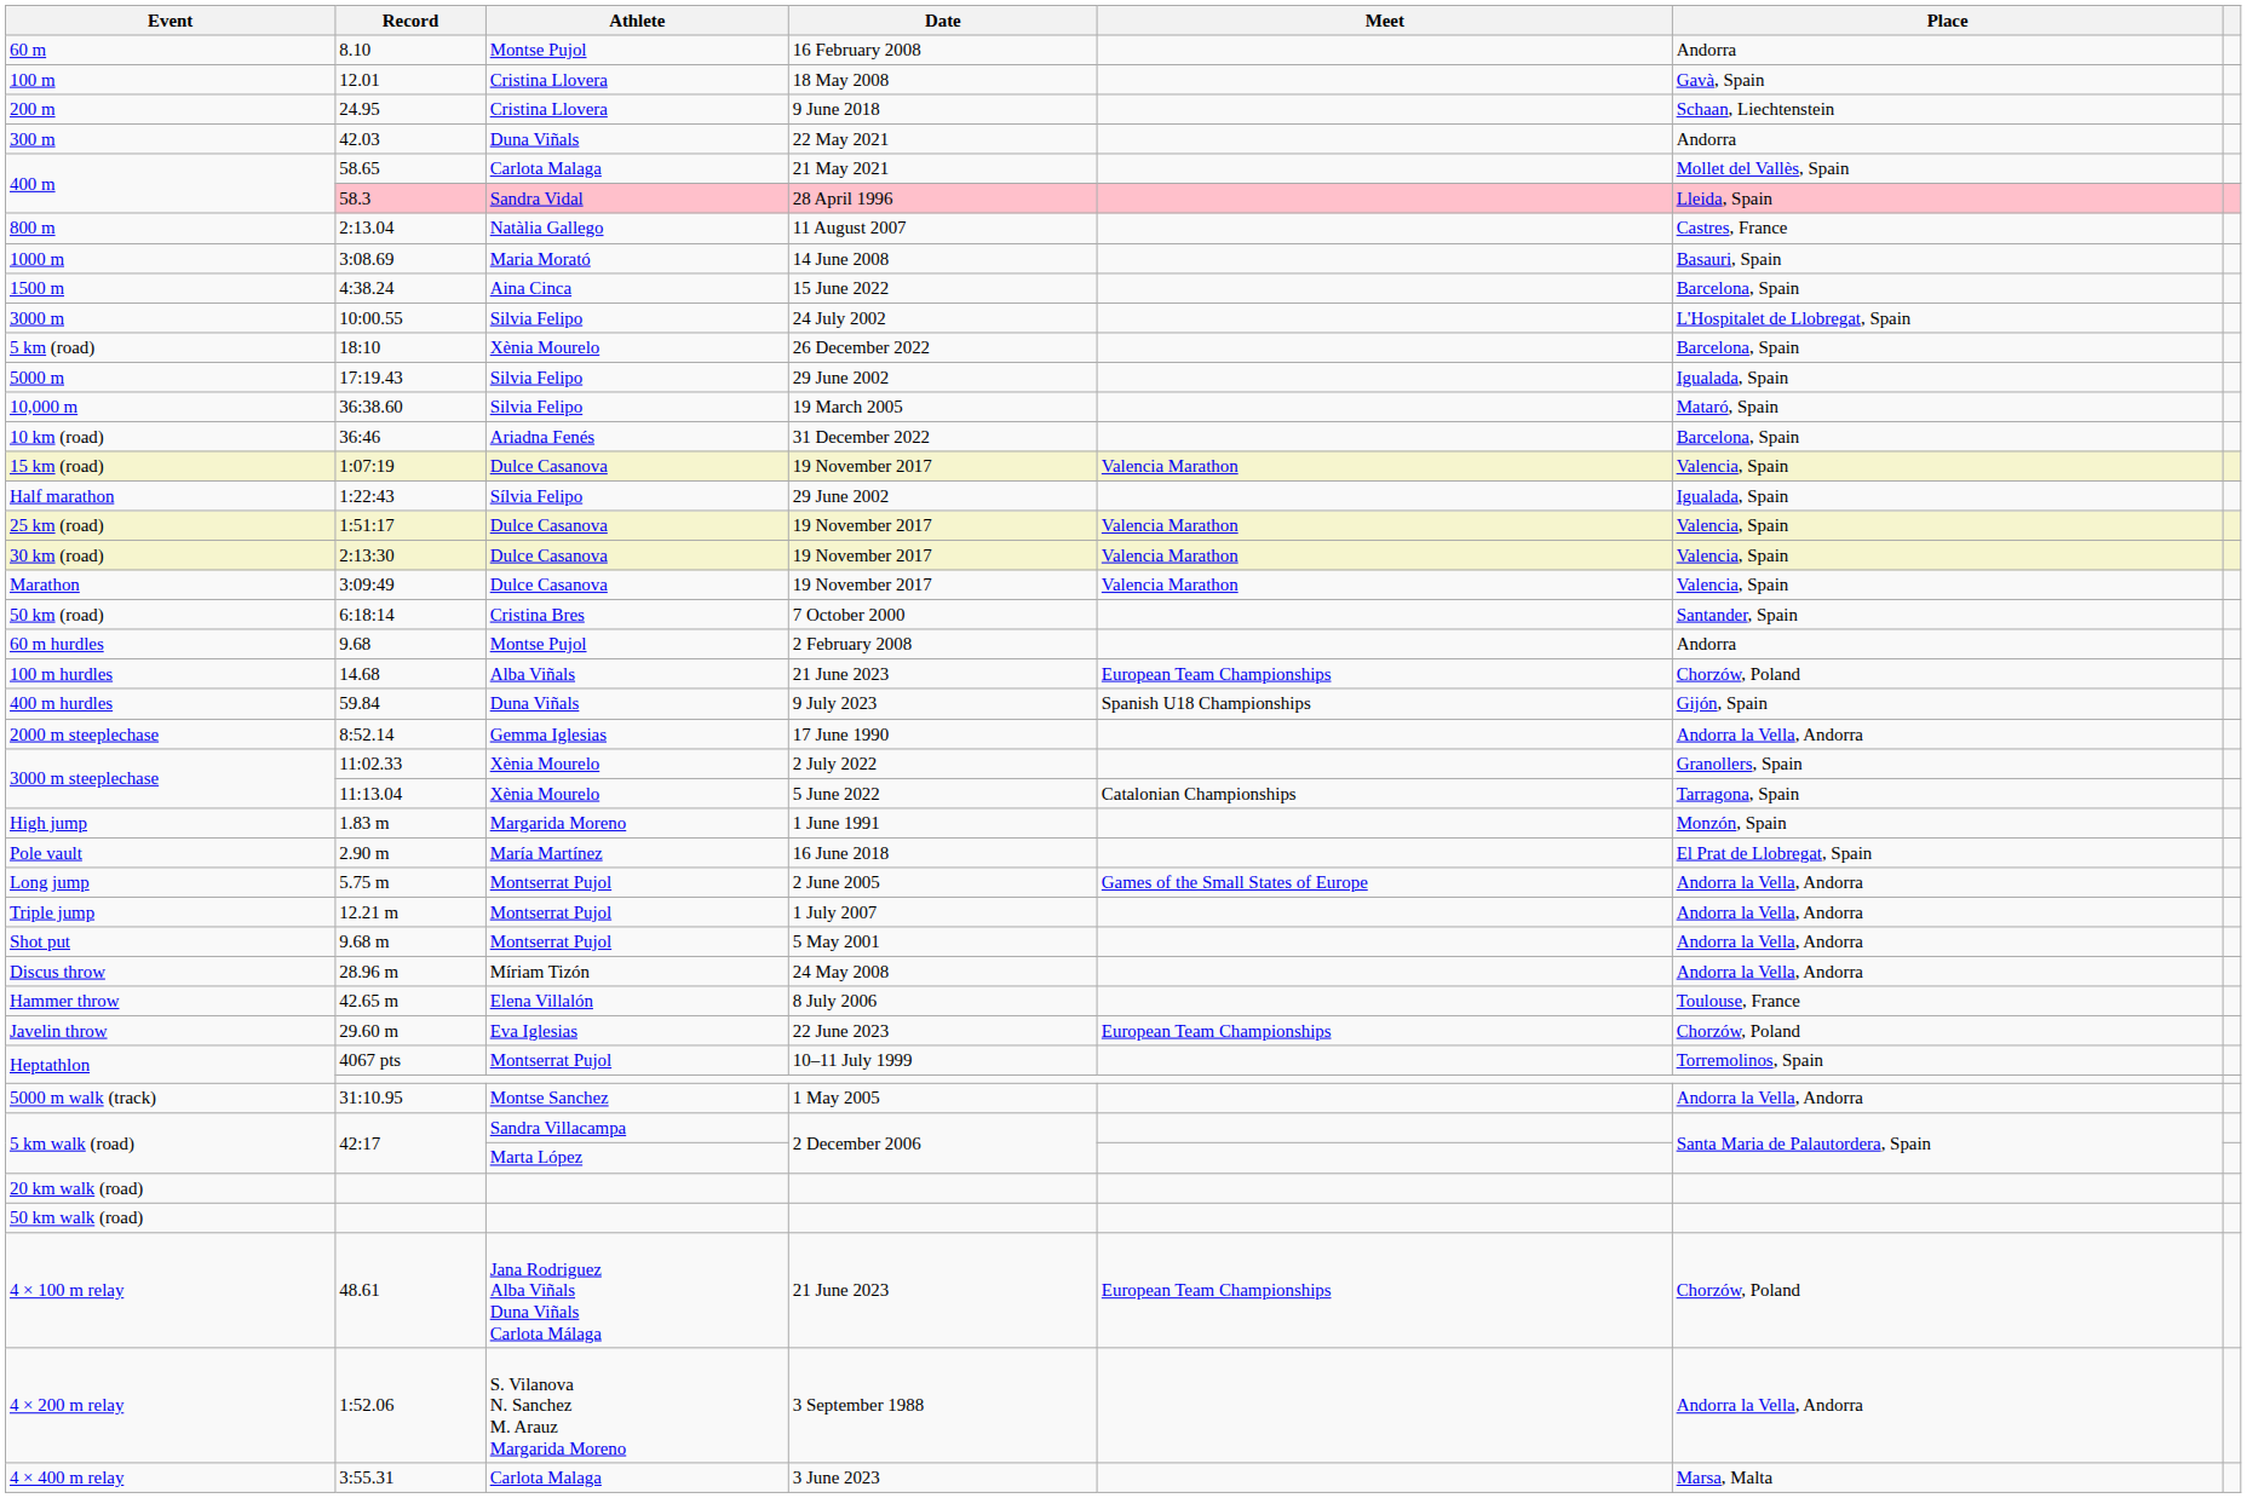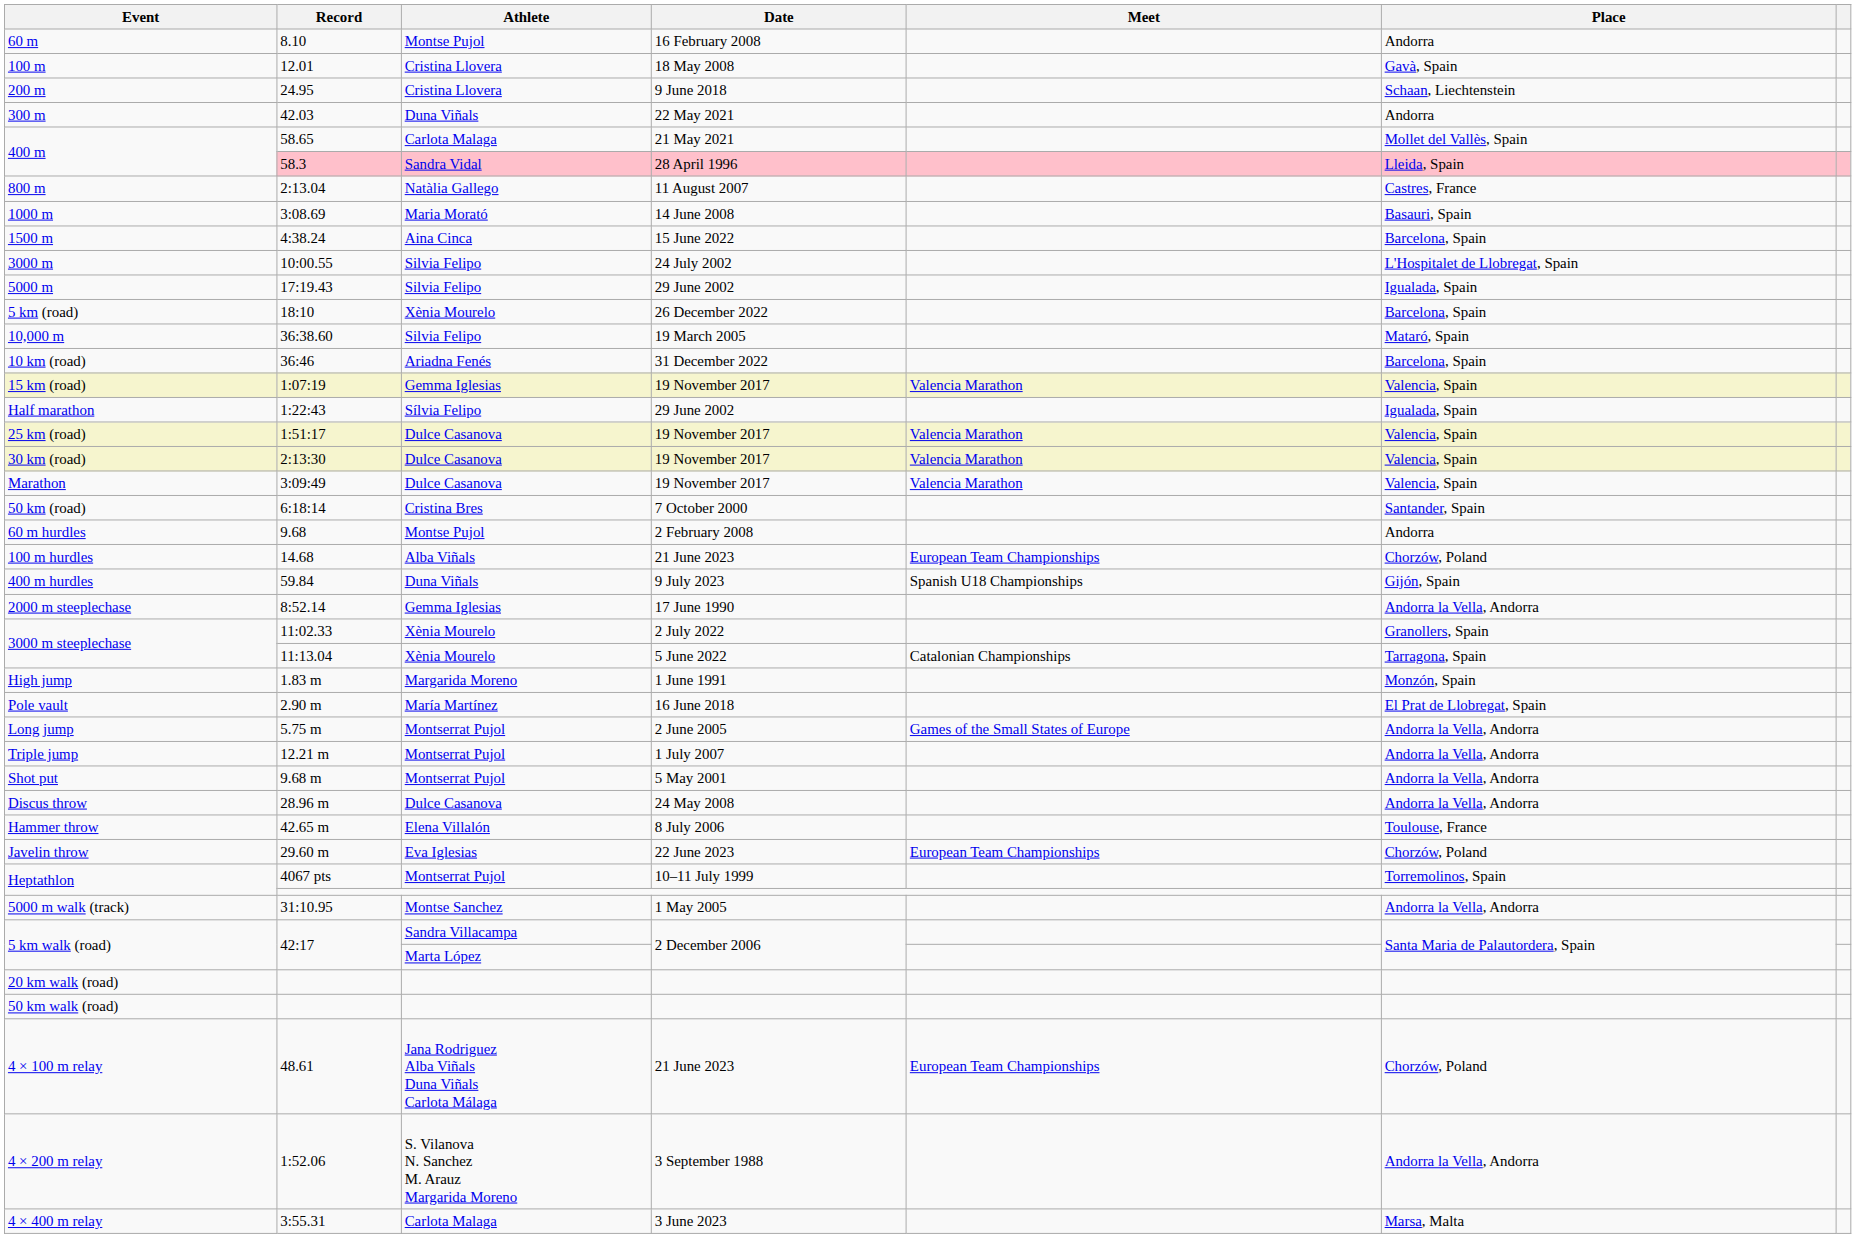rows swapped: 5000 m <-> 5 km (road)
15 km (road) | Athlete: Dulce Casanova -> Gemma Iglesias
Discus throw | Athlete: Míriam Tizón -> Dulce Casanova
